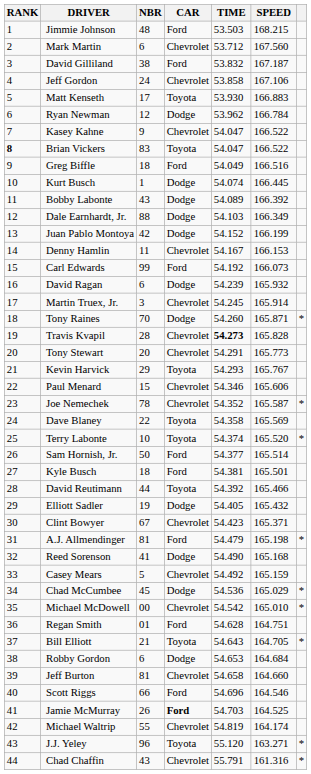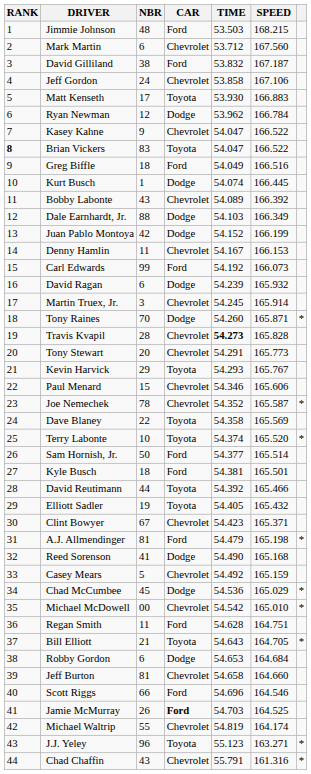Bobby Labonte | CAR: Dodge -> Chevrolet
Elliott Sadler | CAR: Dodge -> Toyota
Regan Smith | NBR: 01 -> 11
J.J. Yeley | TIME: 55.120 -> 55.123
